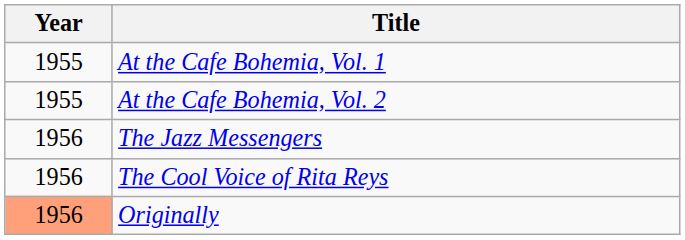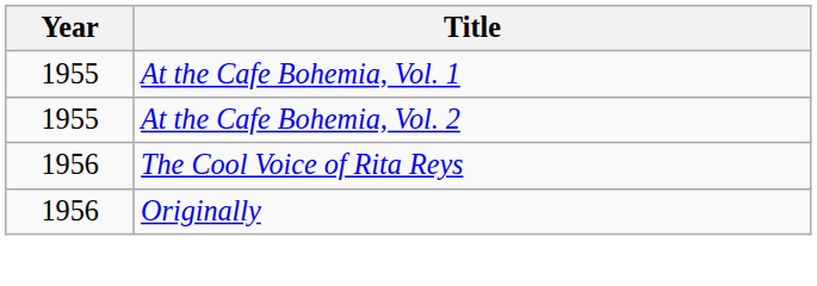- row: 1956 | The Jazz Messengers
Originally | Year: lightsalmon background -> no background
